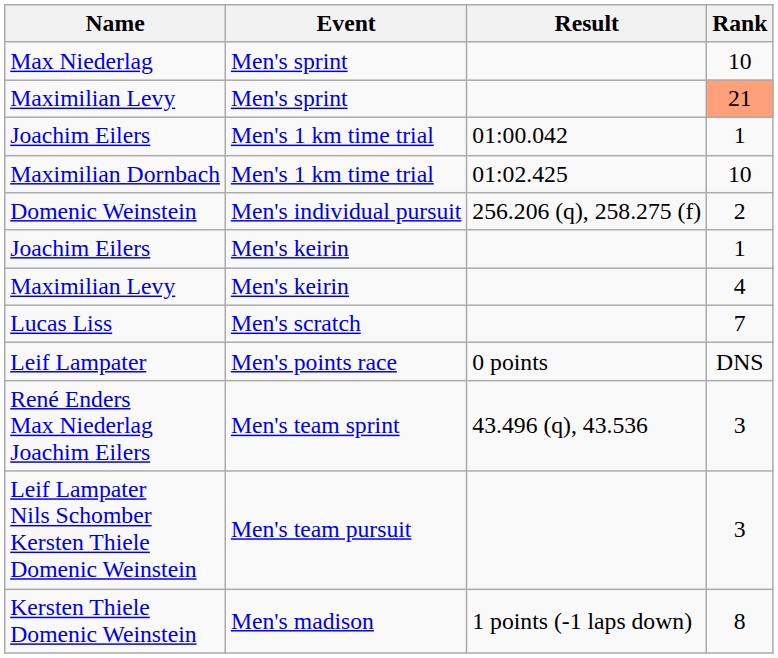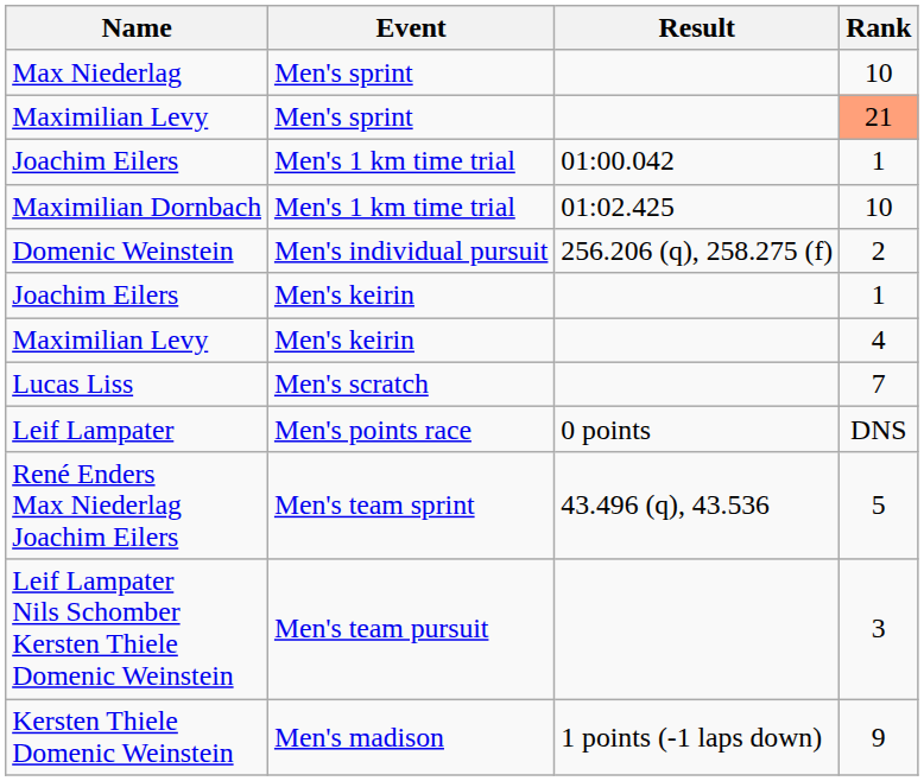René Enders Max Niederlag Joachim Eilers | Rank: 3 -> 5
Kersten Thiele Domenic Weinstein | Rank: 8 -> 9
